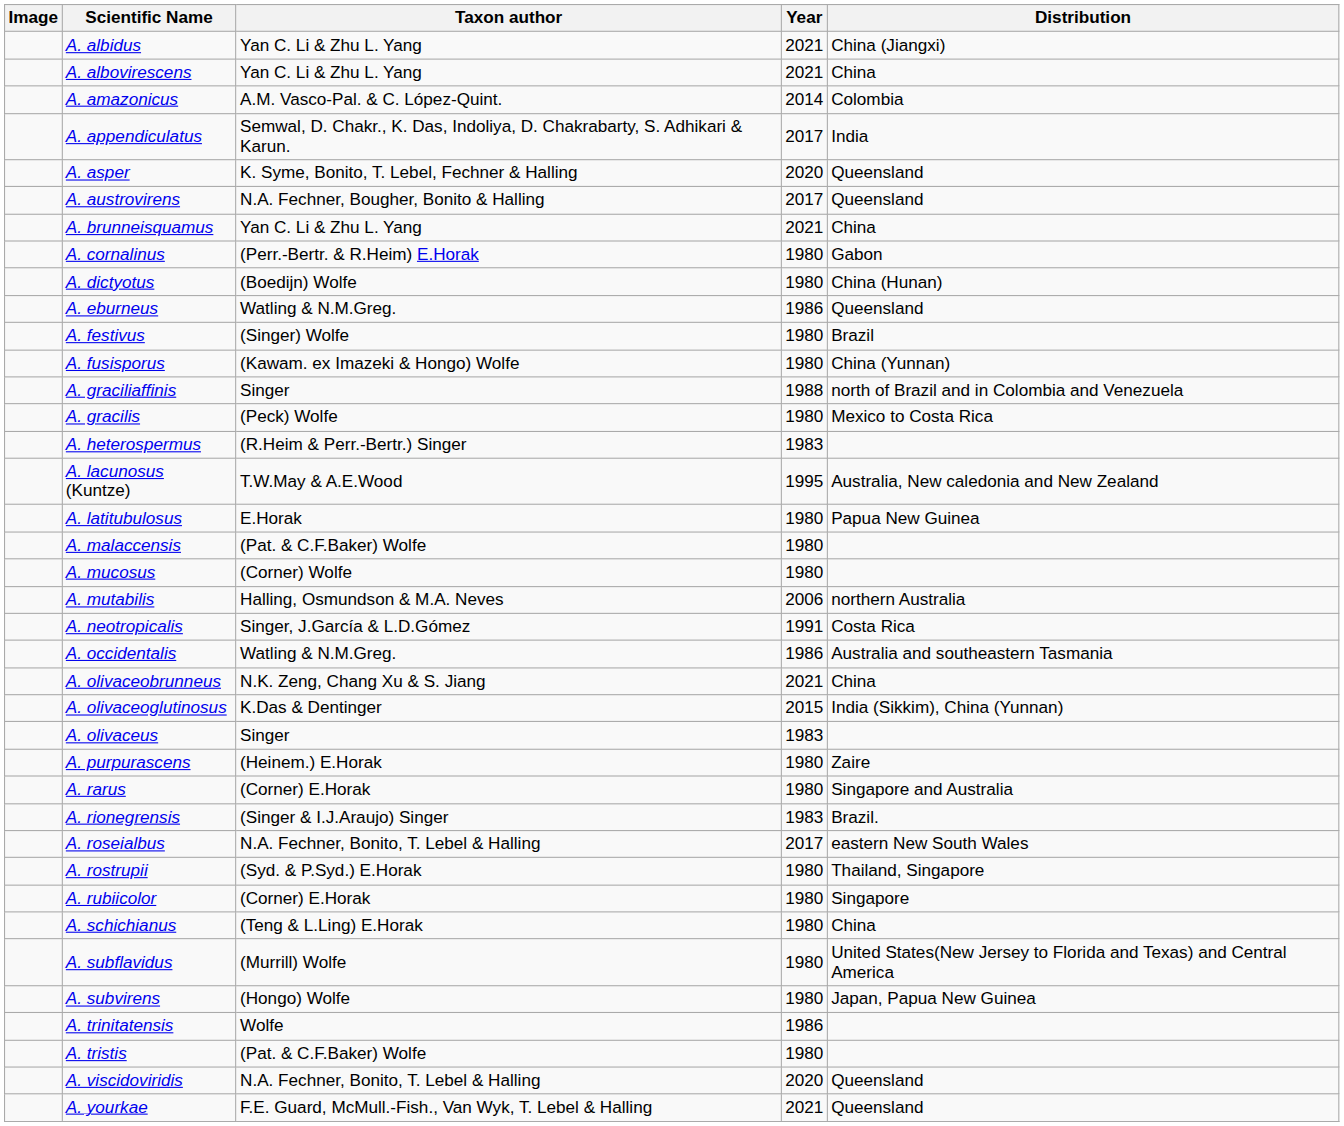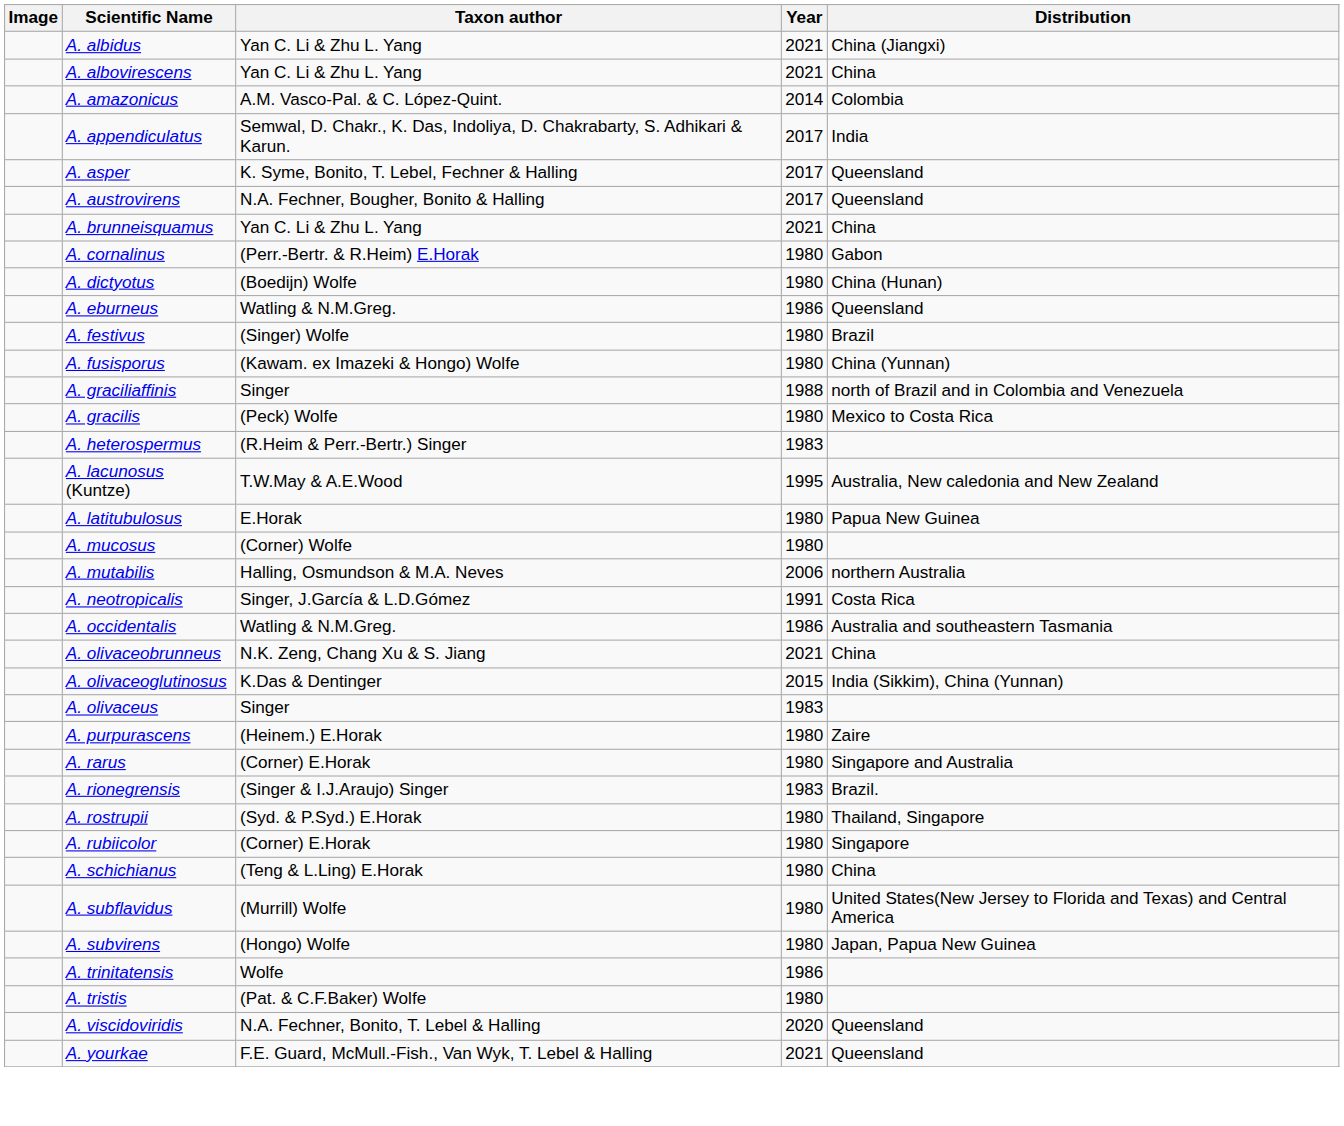A. asper | Year: 2020 -> 2017
- row: A. malaccensis | (Pat. & C.F.Baker) Wolfe | 1980
- row: A. roseialbus | N.A. Fechner, Bonito, T. Lebel & Halling | 2017 | eastern New South Wales
